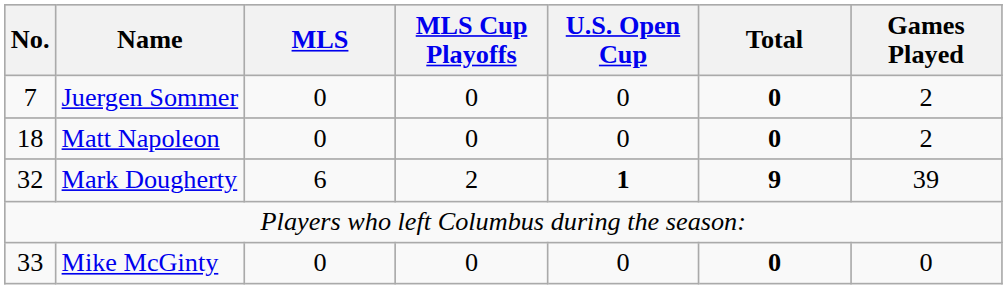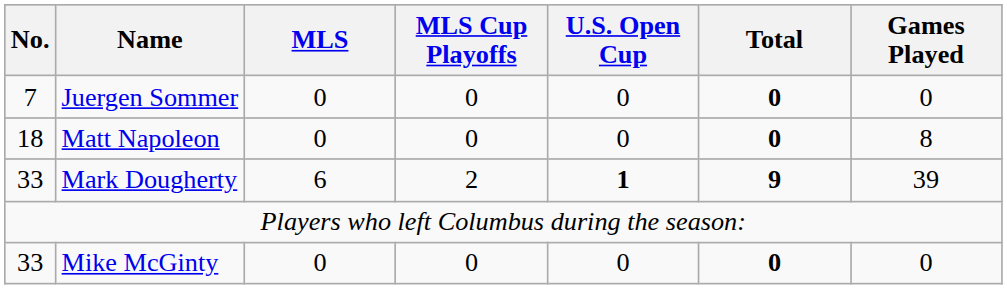Juergen Sommer | Games Played: 2 -> 0
Matt Napoleon | Games Played: 2 -> 8
Mark Dougherty | No.: 32 -> 33
